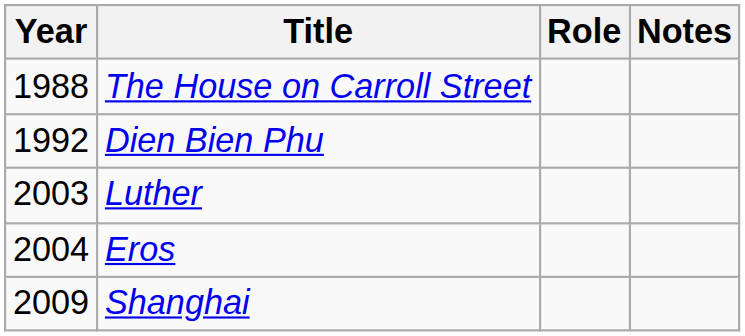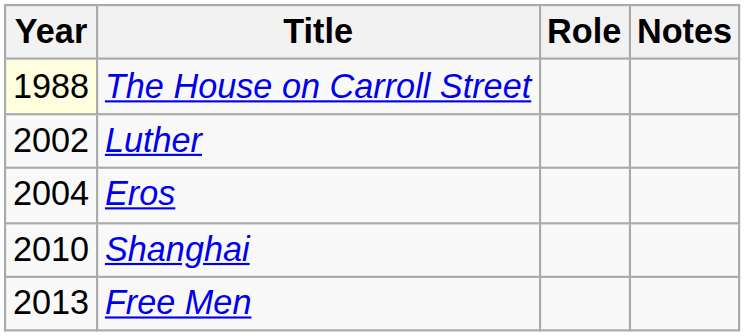The House on Carroll Street | Year: no background -> lightyellow background
- row: 1992 | Dien Bien Phu
Luther | Year: 2003 -> 2002
Shanghai | Year: 2009 -> 2010
+ row: 2013 | Free Men
